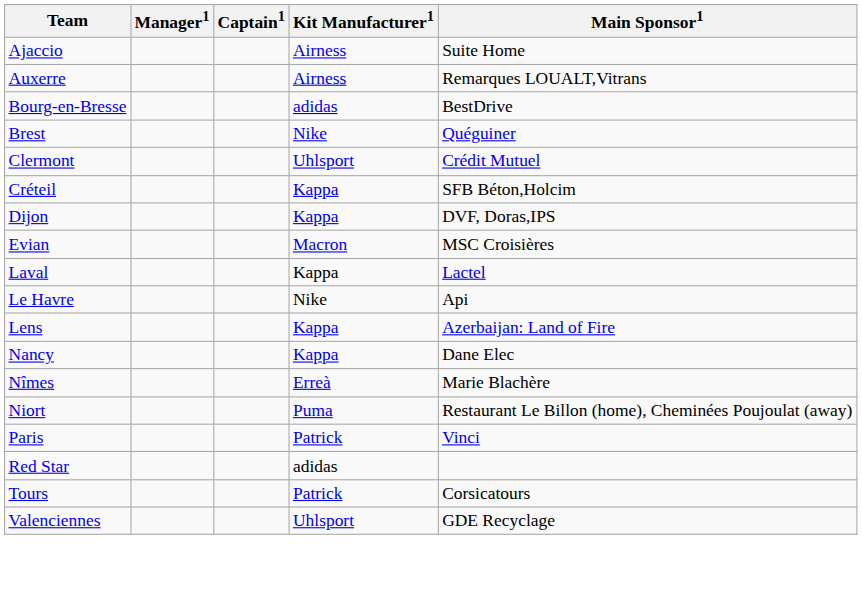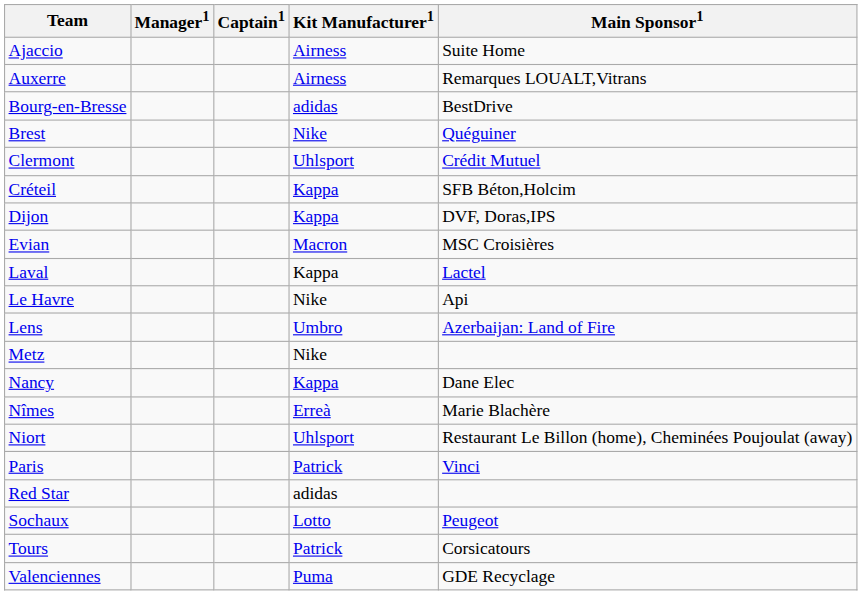Lens | Kit Manufacturer1: Kappa -> Umbro
+ row: Metz | Nike
Niort | Kit Manufacturer1: Puma -> Uhlsport
+ row: Sochaux | Lotto | Peugeot
Valenciennes | Kit Manufacturer1: Uhlsport -> Puma
